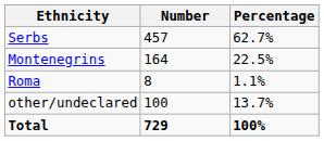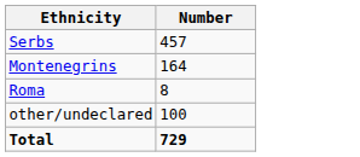- column: Percentage | 62.7% | 22.5% | 1.1% | 13.7% | 100%
